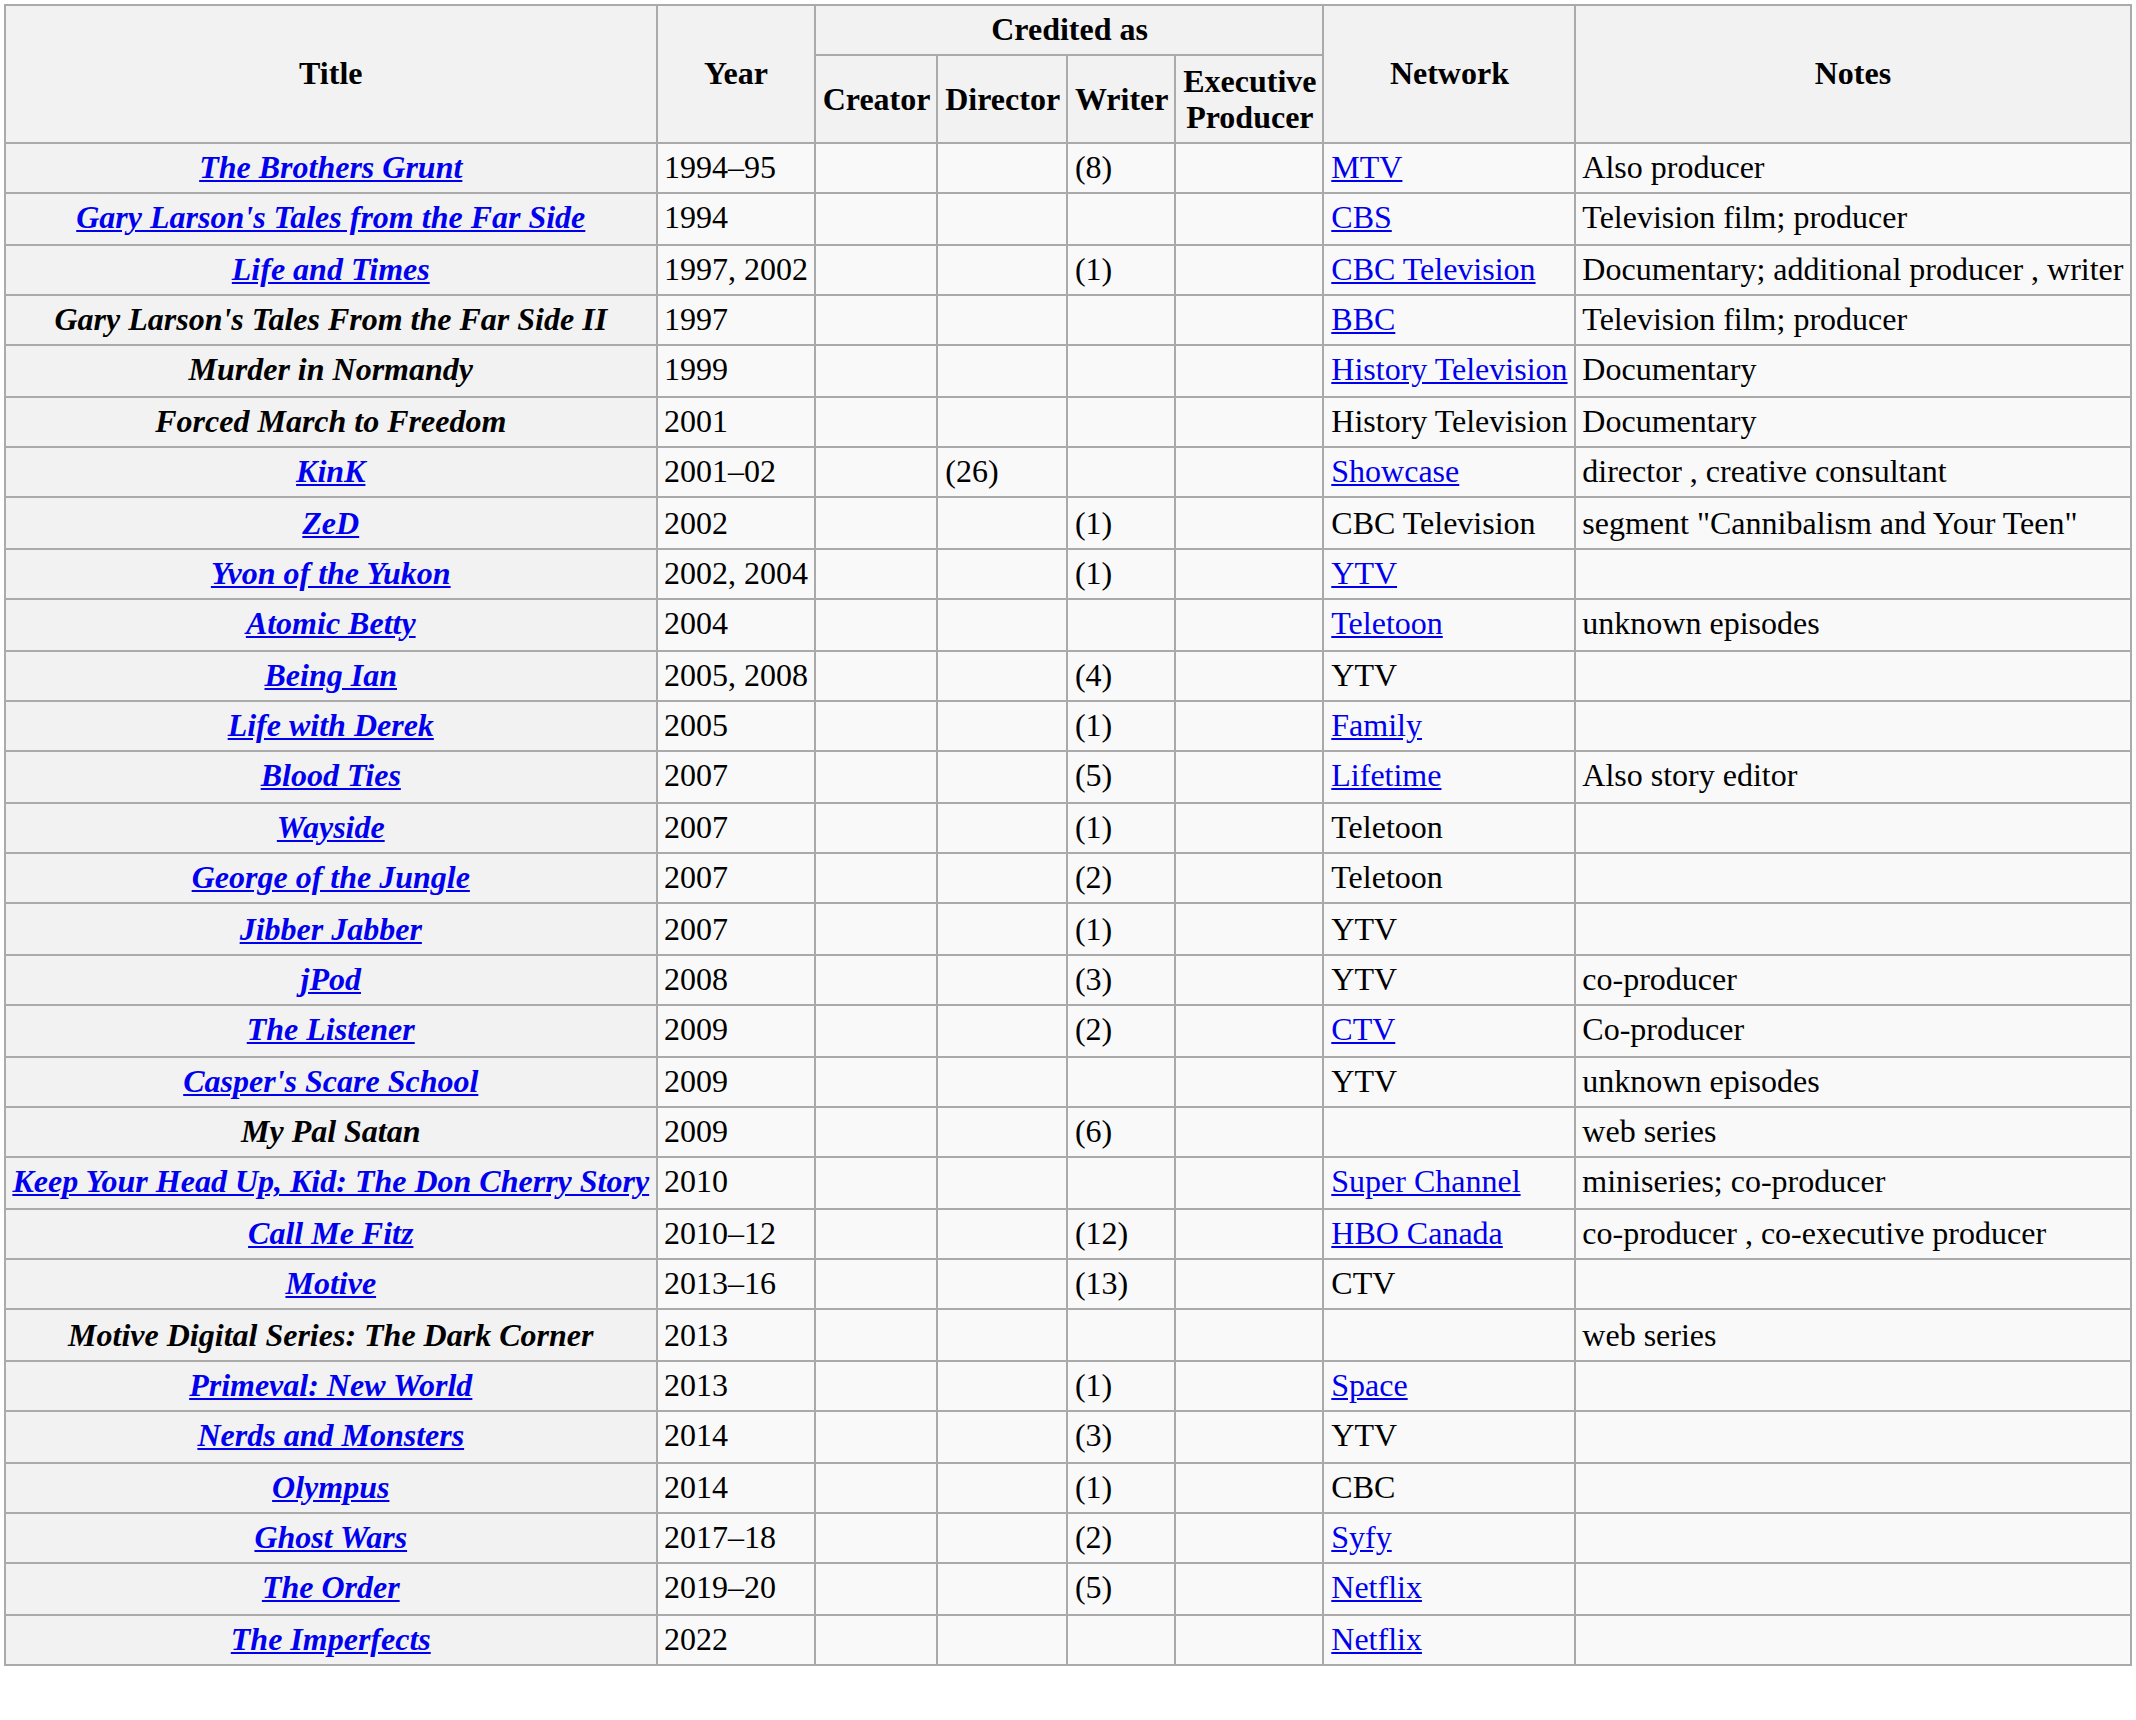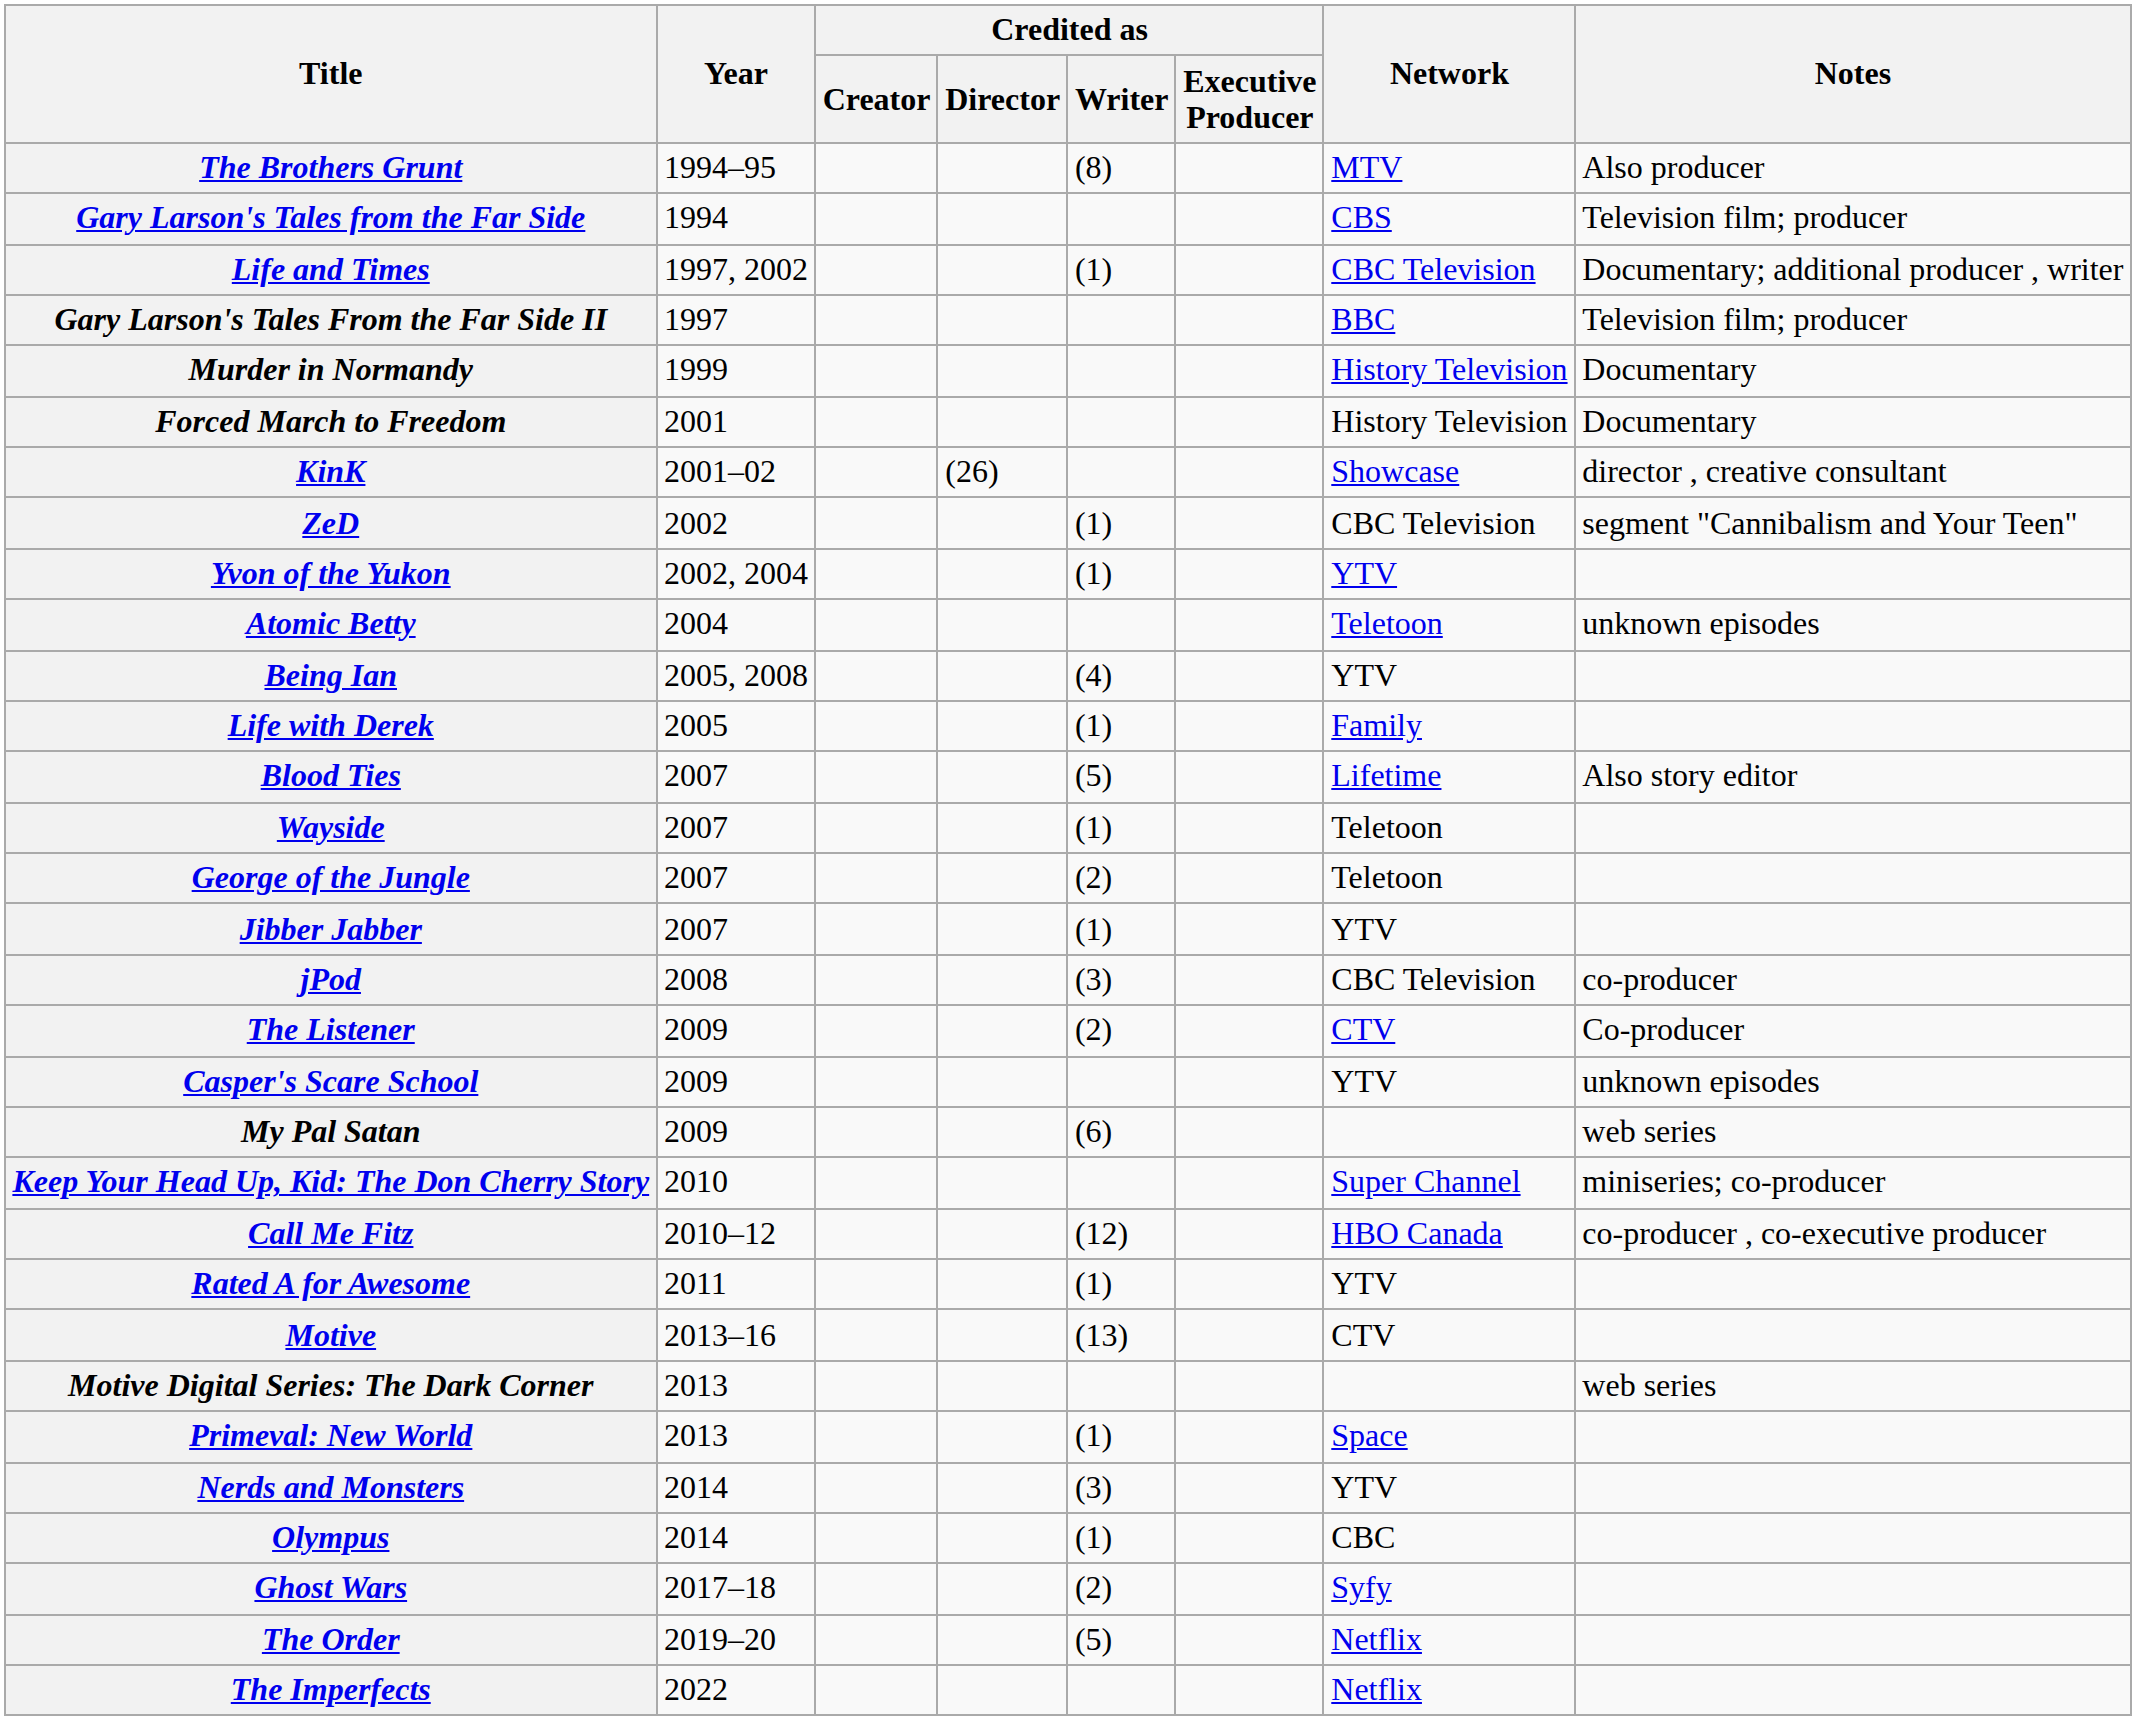jPod | Network: YTV -> CBC Television
+ row: Rated A for Awesome | 2011 | (1) | YTV
